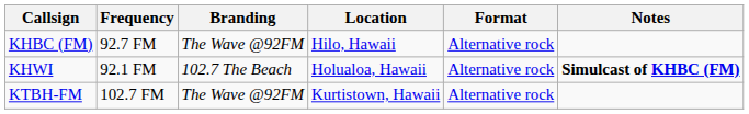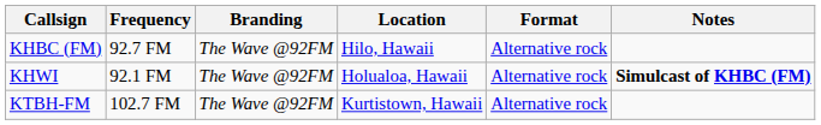KHWI | Branding: 102.7 The Beach -> The Wave @92FM
